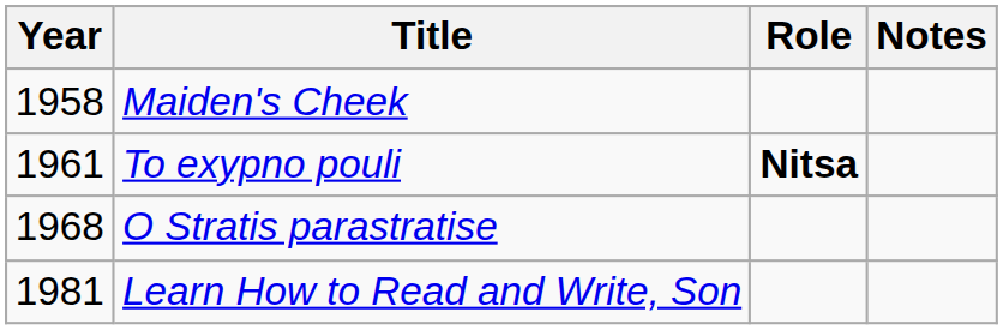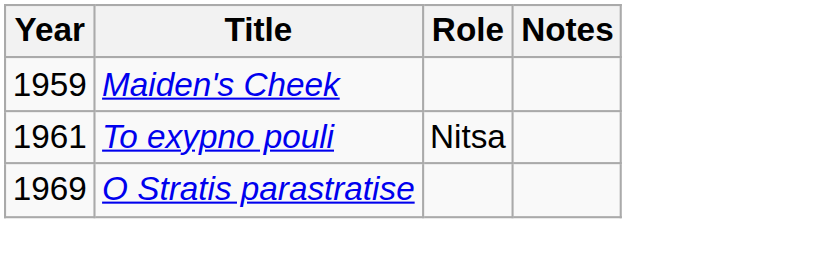Maiden's Cheek | Year: 1958 -> 1959
To exypno pouli | Role: bold -> normal
O Stratis parastratise | Year: 1968 -> 1969
- row: 1981 | Learn How to Read and Write, Son
